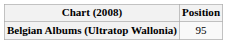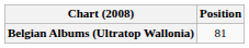Belgian Albums (Ultratop Wallonia) | Position: 95 -> 81
